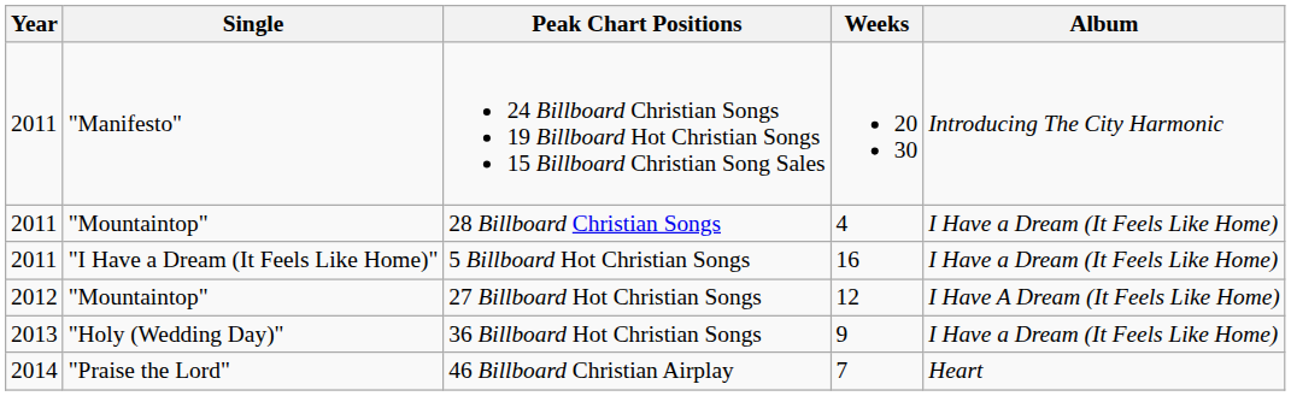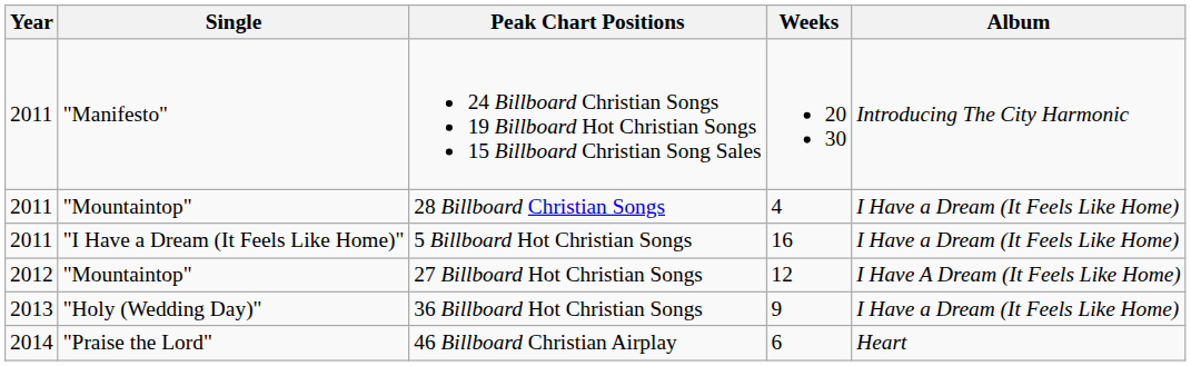46 Billboard Christian Airplay | Weeks: 7 -> 6
